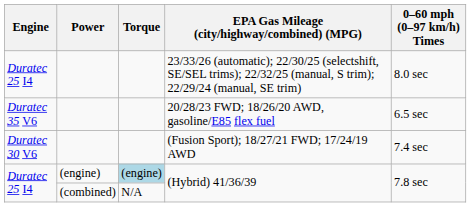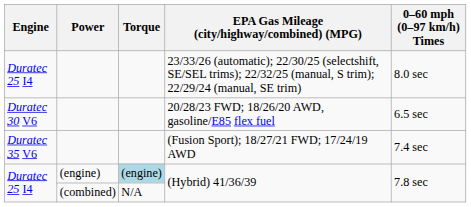20/28/23 FWD; 18/26/20 AWD, gasoline/E85 flex fuel | Engine: Duratec 35 V6 -> Duratec 30 V6
(Fusion Sport); 18/27/21 FWD; 17/24/19 AWD | Engine: Duratec 30 V6 -> Duratec 35 V6
